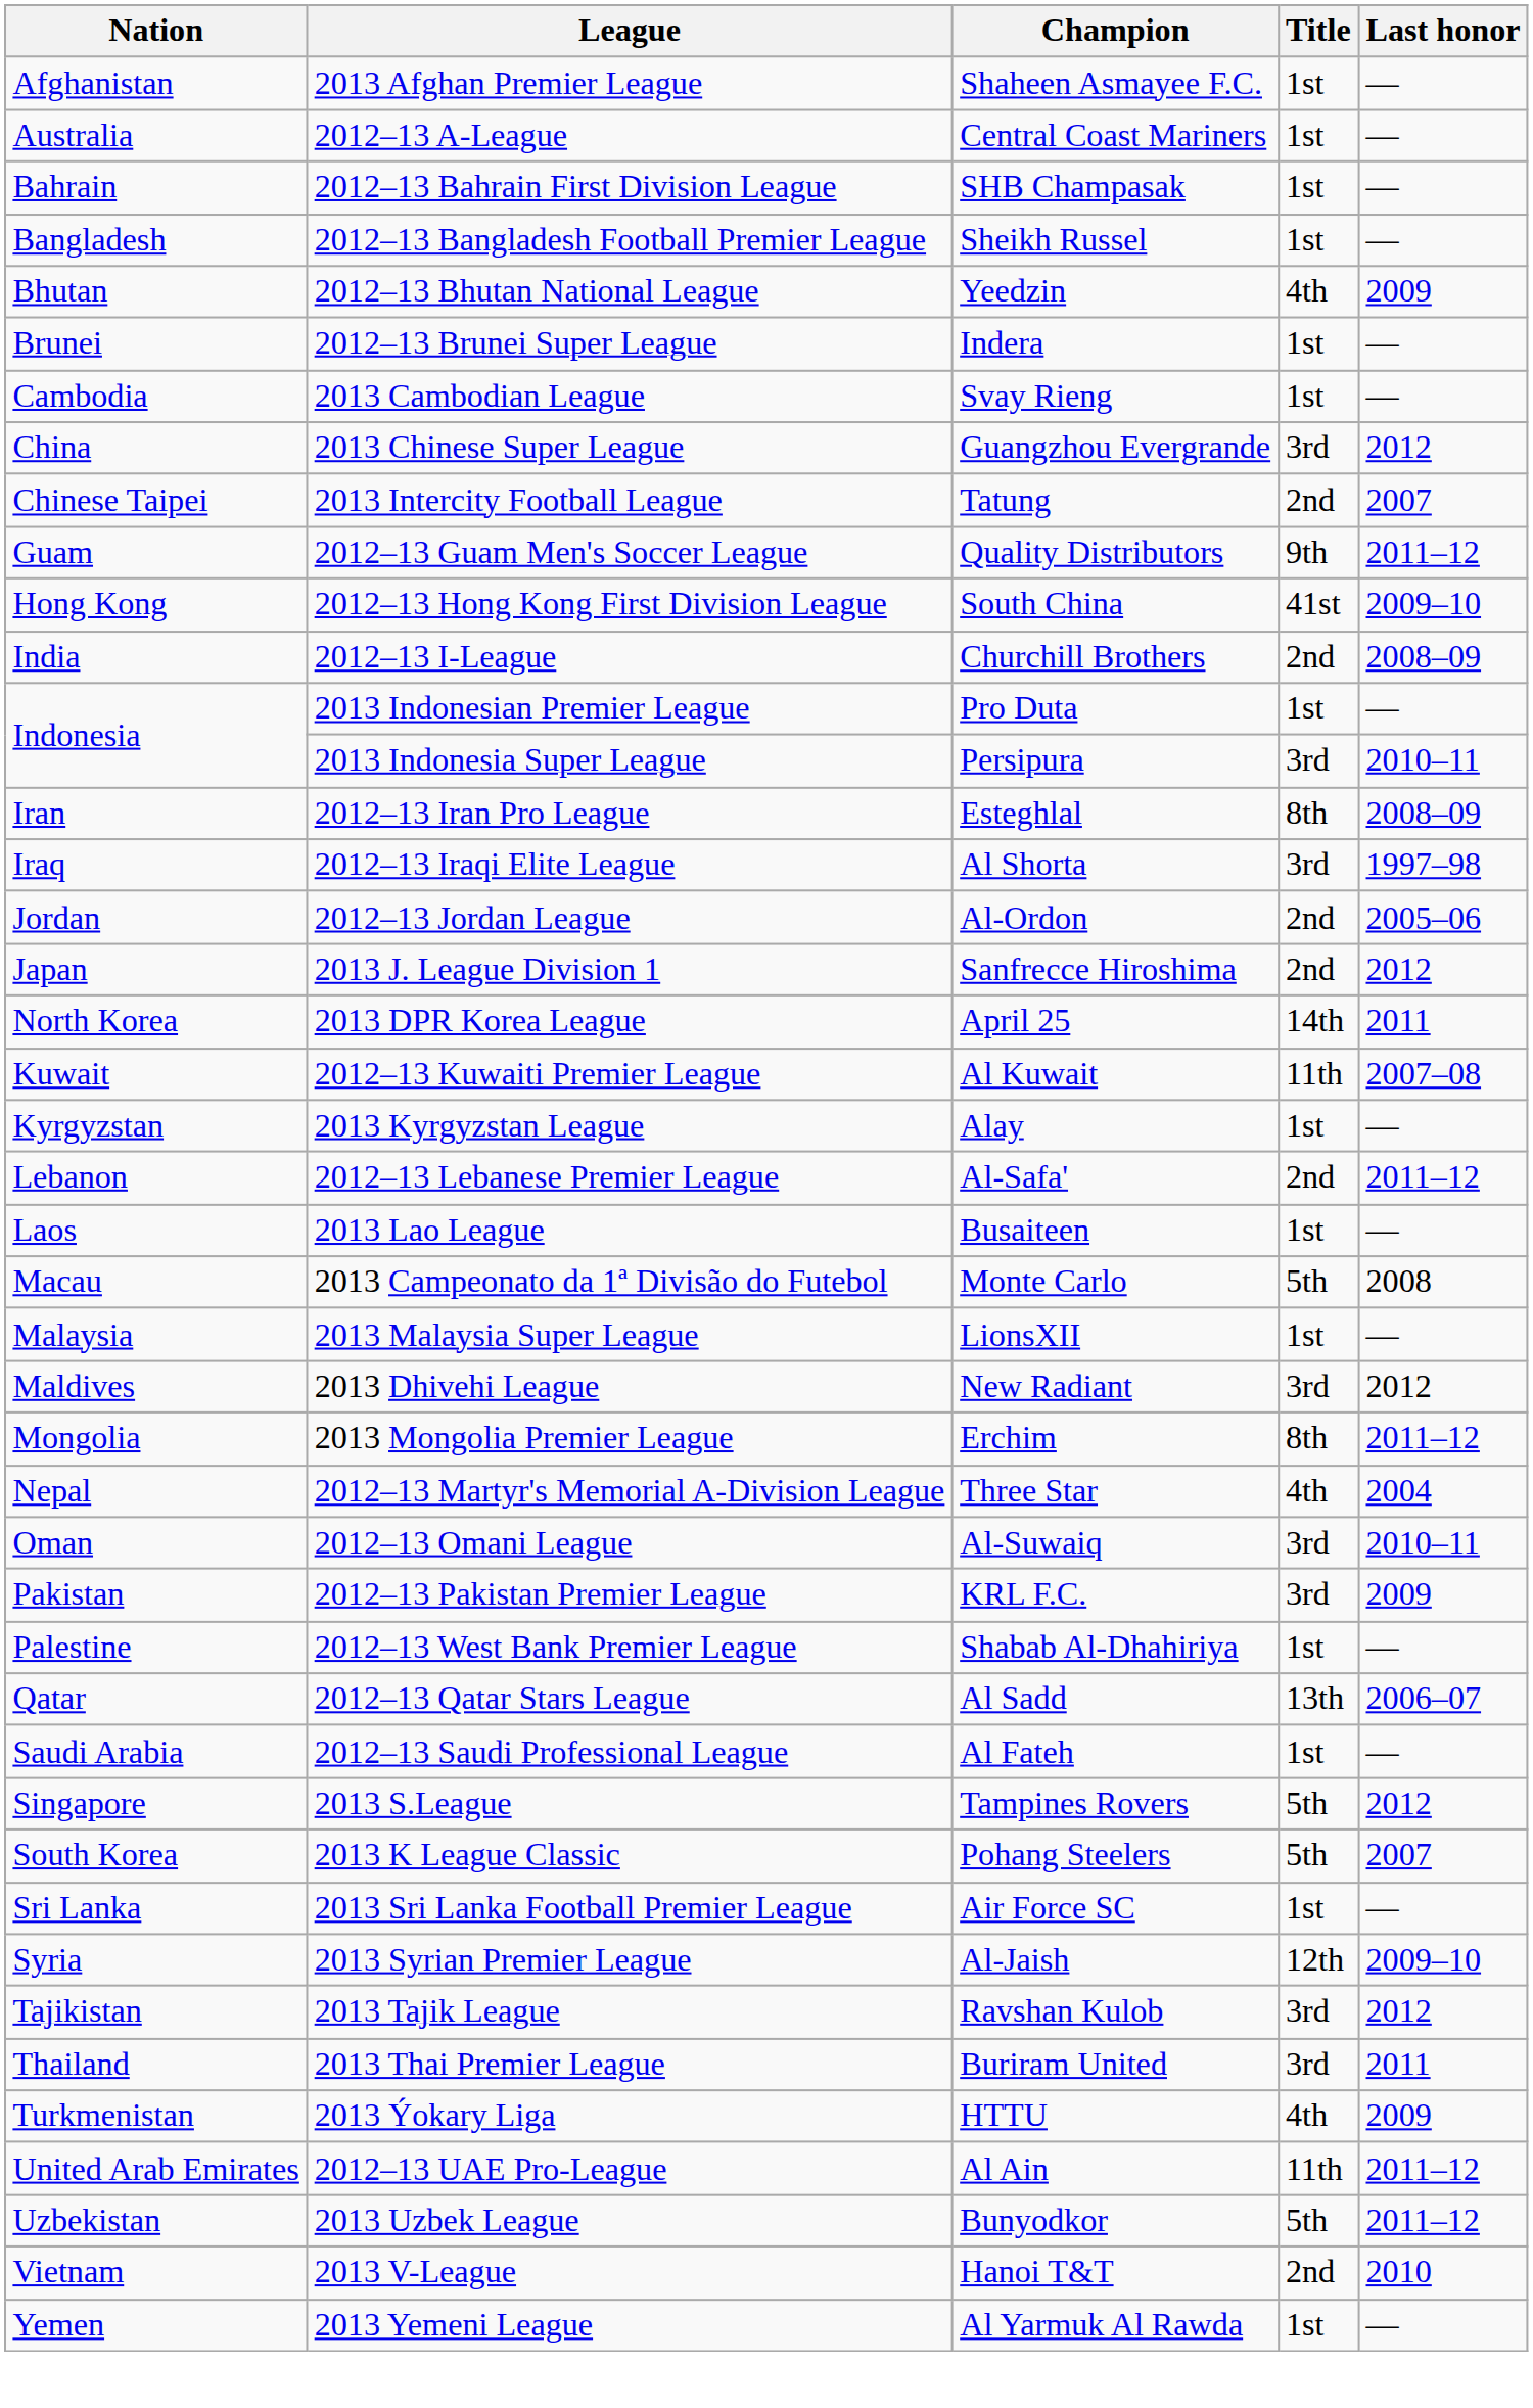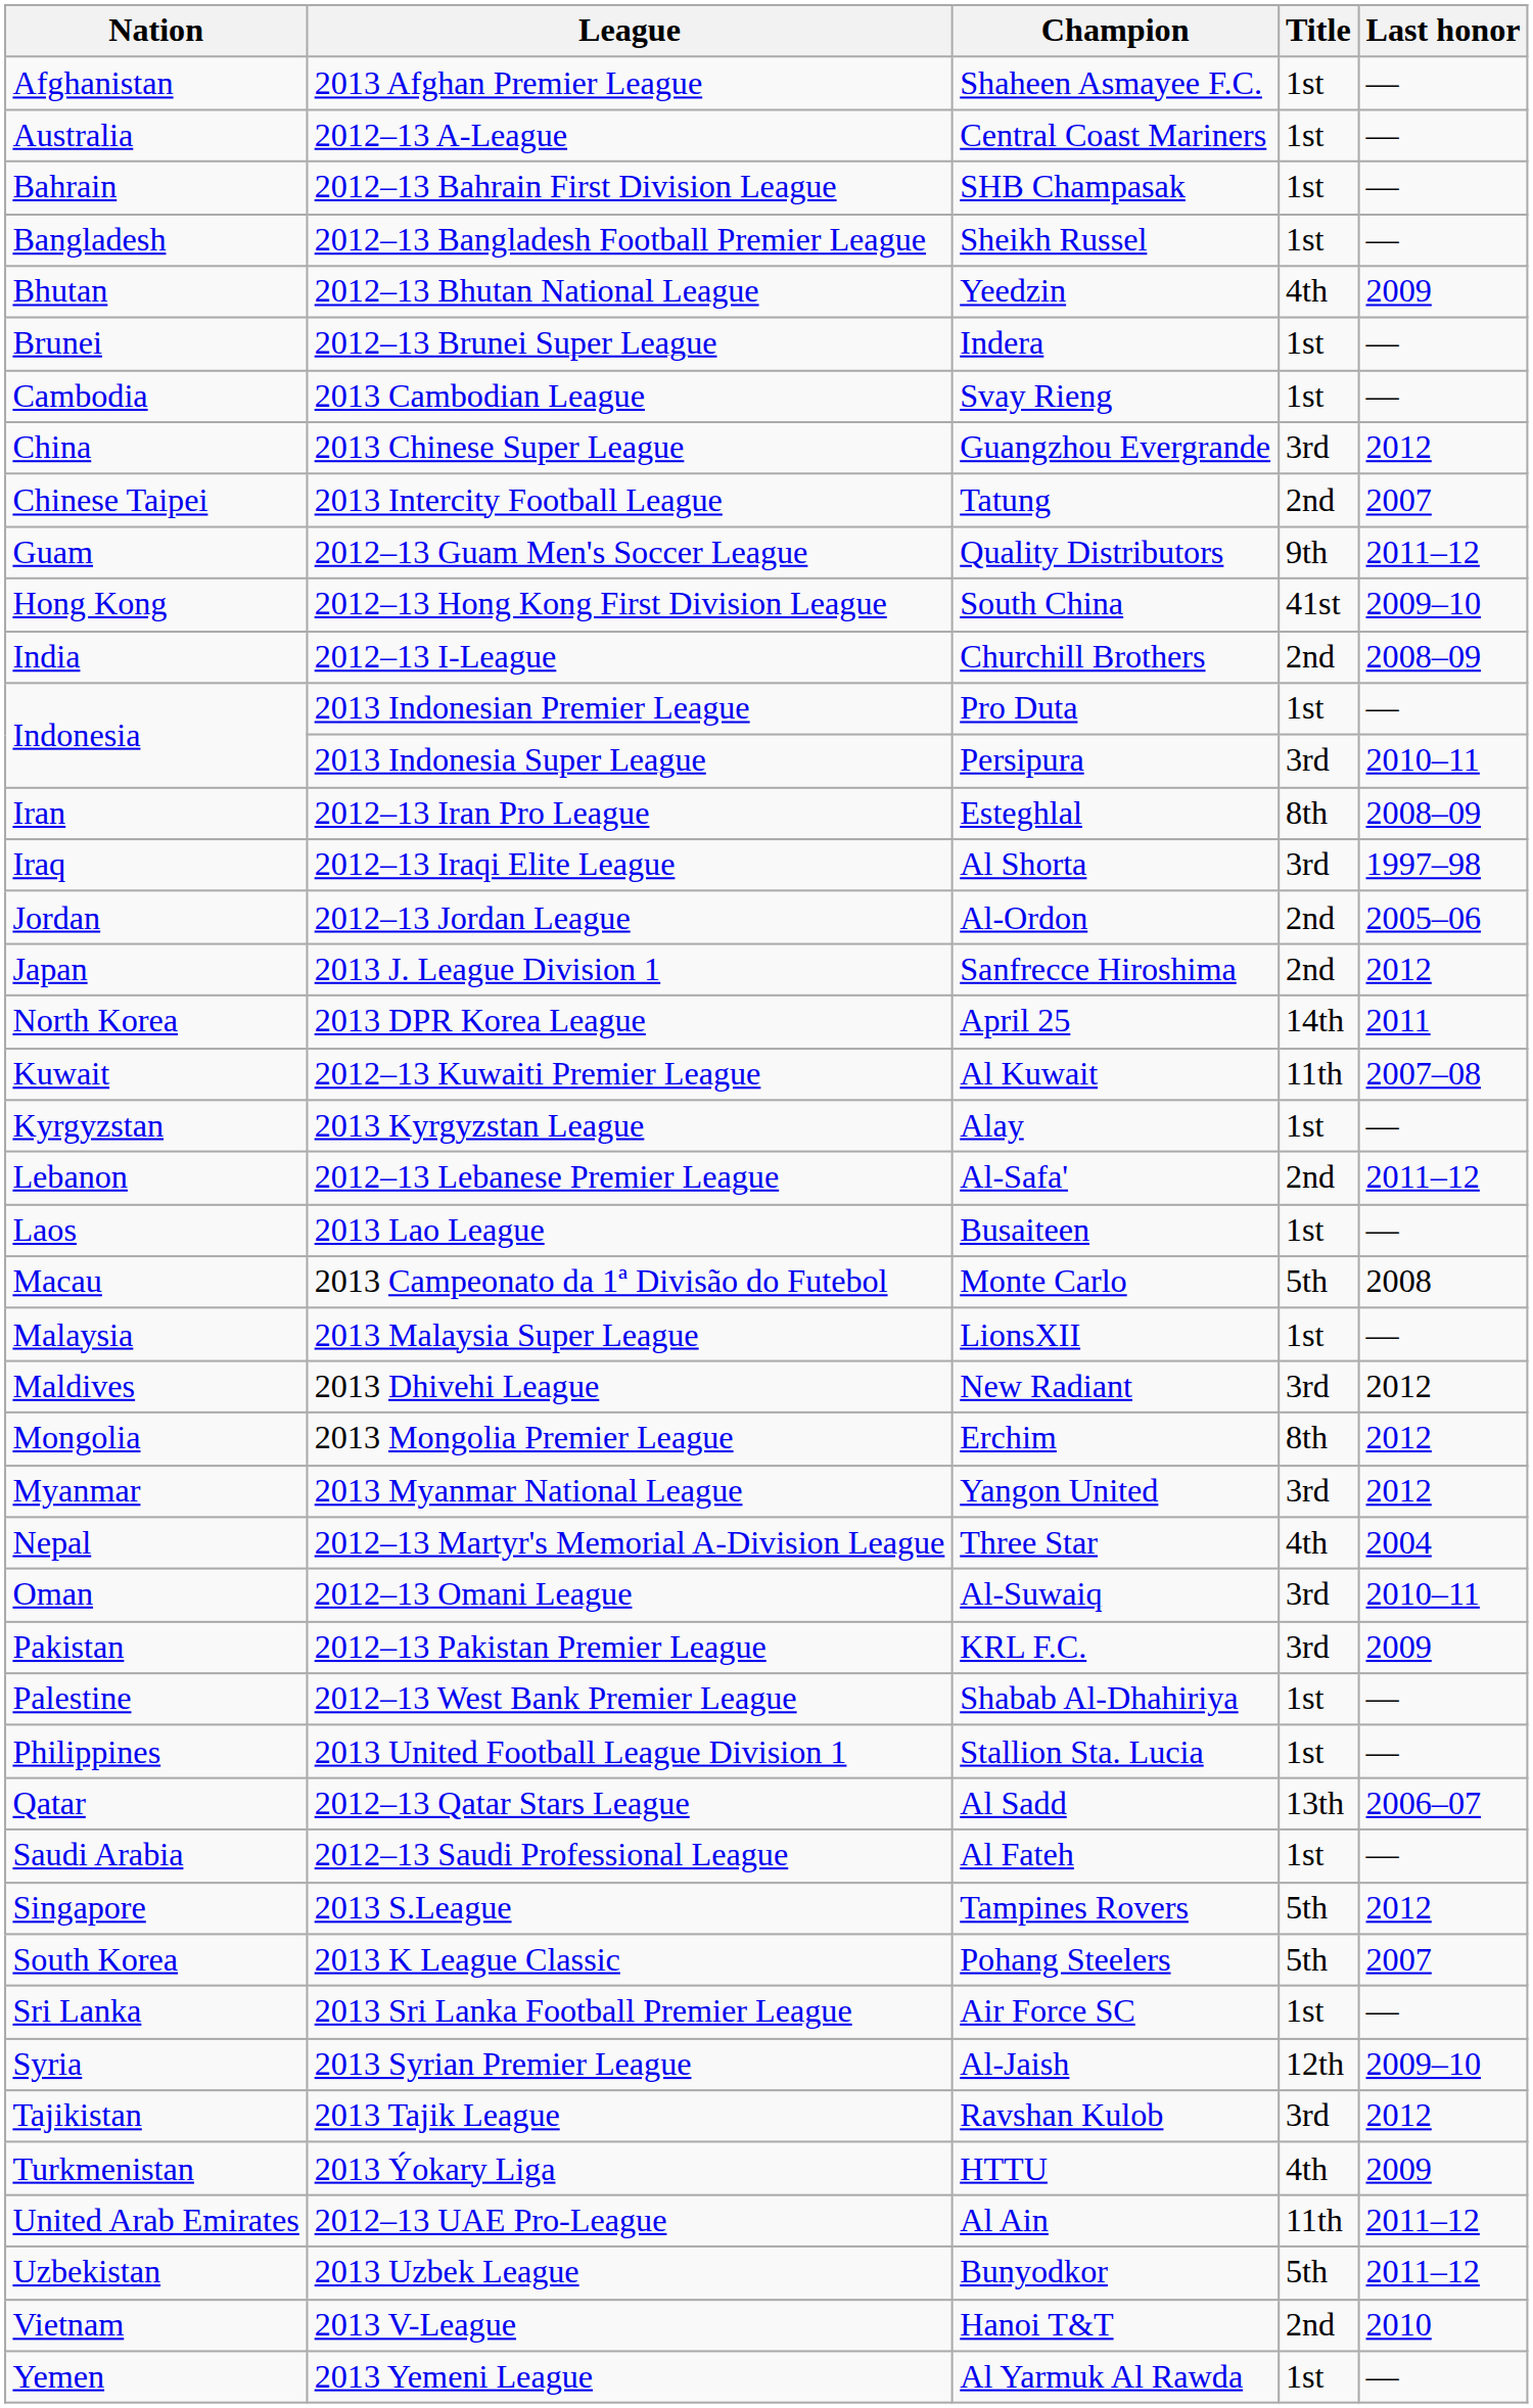2013 Mongolia Premier League | Last honor: 2011–12 -> 2012
+ row: Myanmar | 2013 Myanmar National League | Yangon United | 3rd | 2012
+ row: Philippines | 2013 United Football League Division 1 | Stallion Sta. Lucia | 1st | —
- row: Thailand | 2013 Thai Premier League | Buriram United | 3rd | 2011
